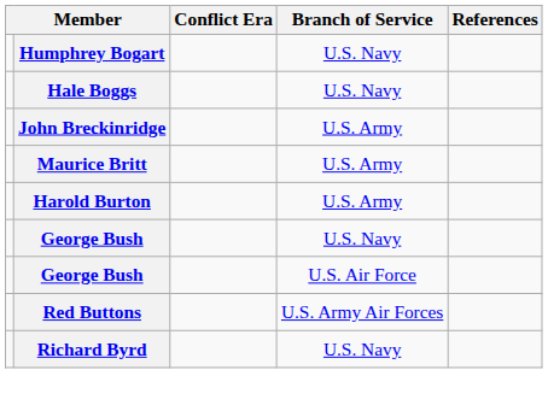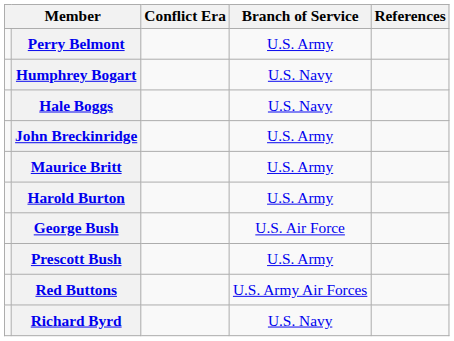+ row: Perry Belmont | U.S. Army
- row: George Bush | U.S. Navy
+ row: Prescott Bush | U.S. Army
